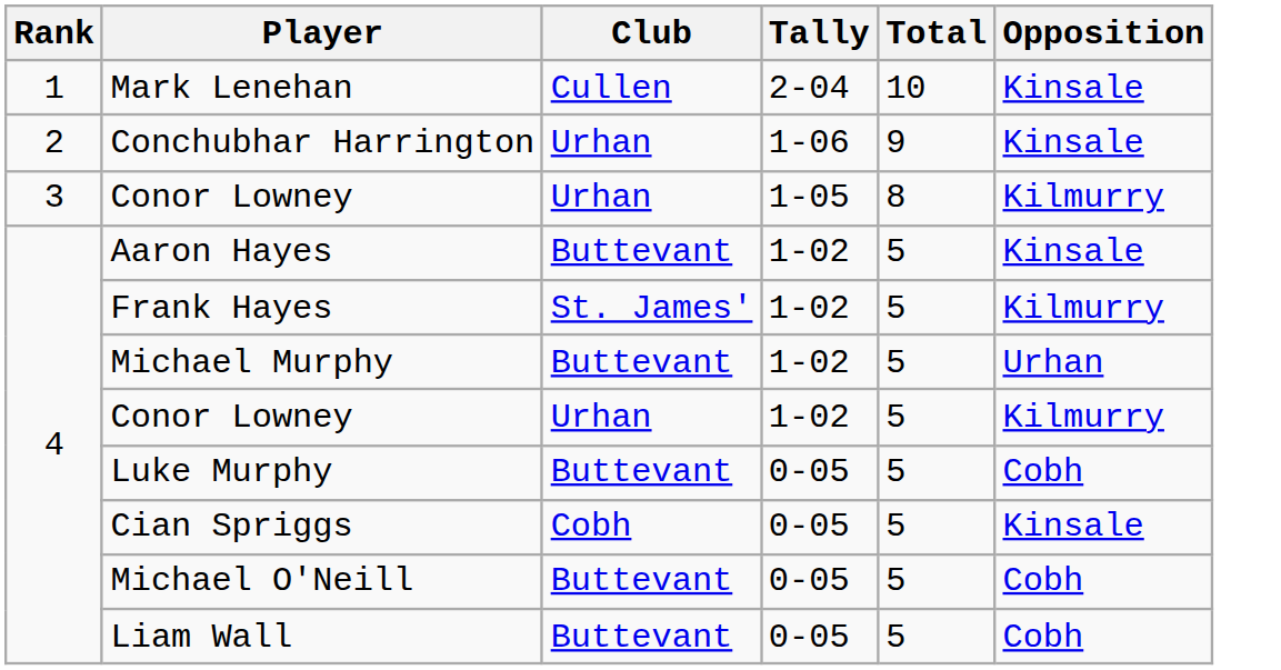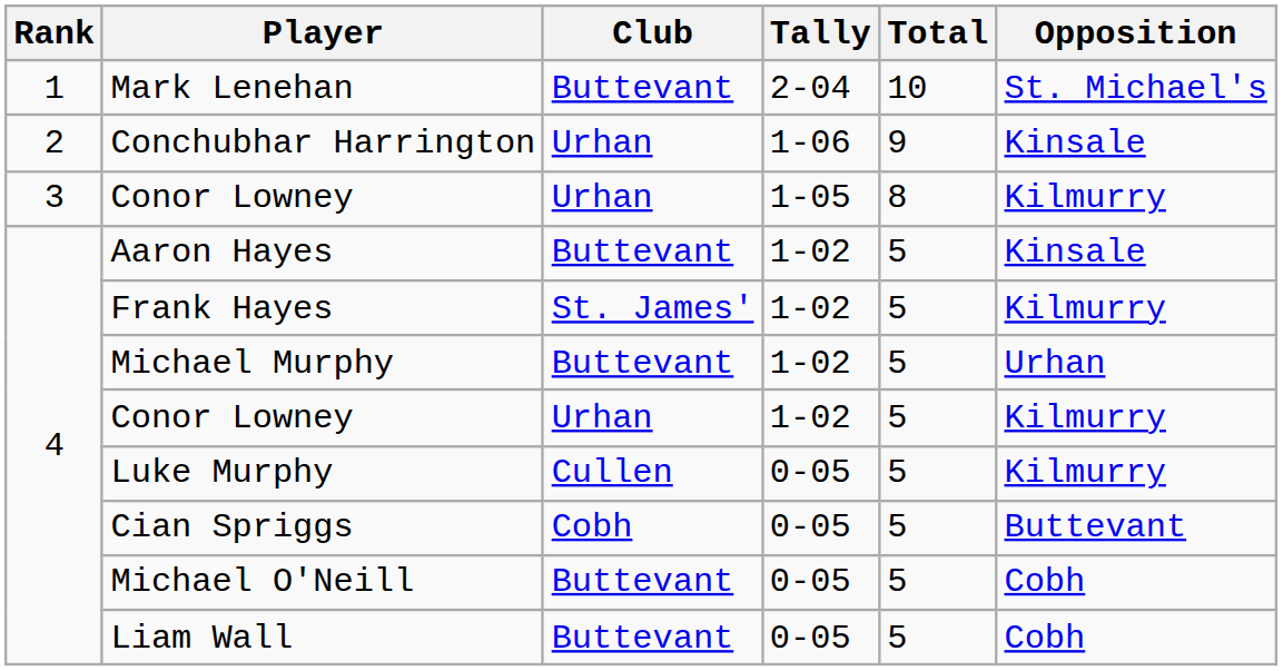Mark Lenehan | Club: Cullen -> Buttevant
Mark Lenehan | Opposition: Kinsale -> St. Michael's
Luke Murphy | Club: Buttevant -> Cullen
Luke Murphy | Opposition: Cobh -> Kilmurry
Cian Spriggs | Opposition: Kinsale -> Buttevant
